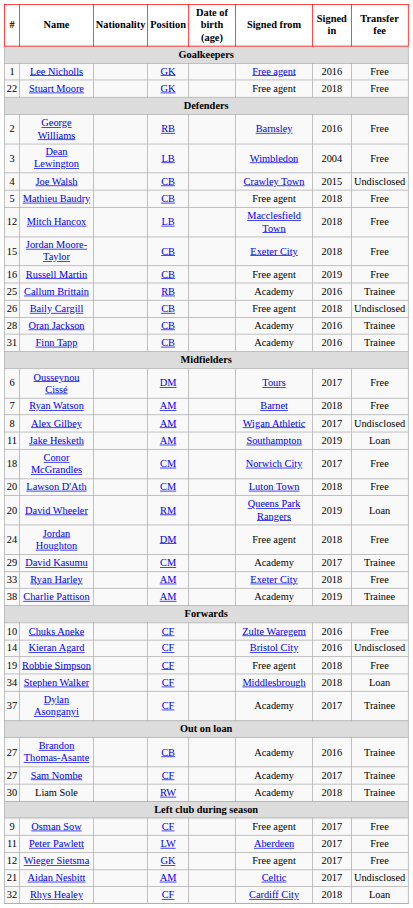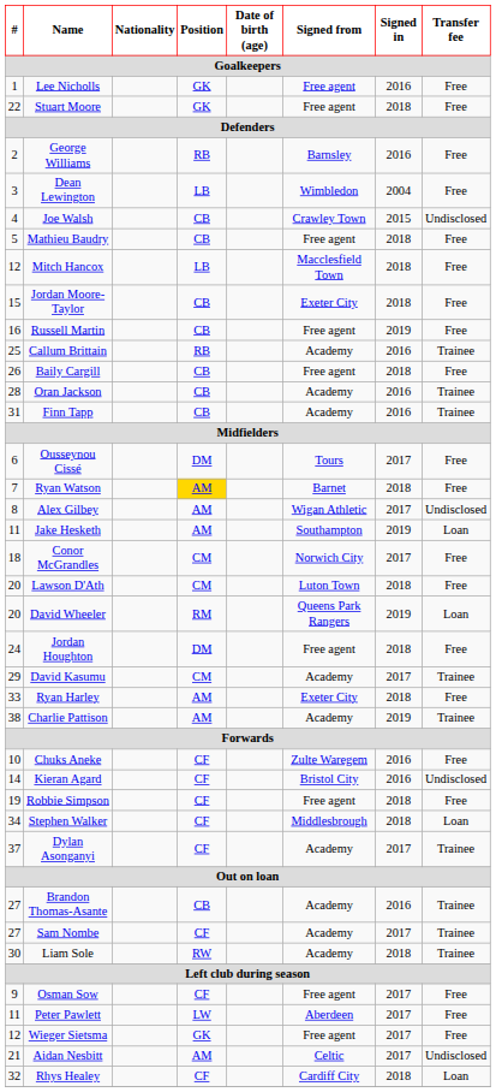Baily Cargill | Transfer fee: Undisclosed -> Free
Ryan Watson | Position: no background -> gold background
